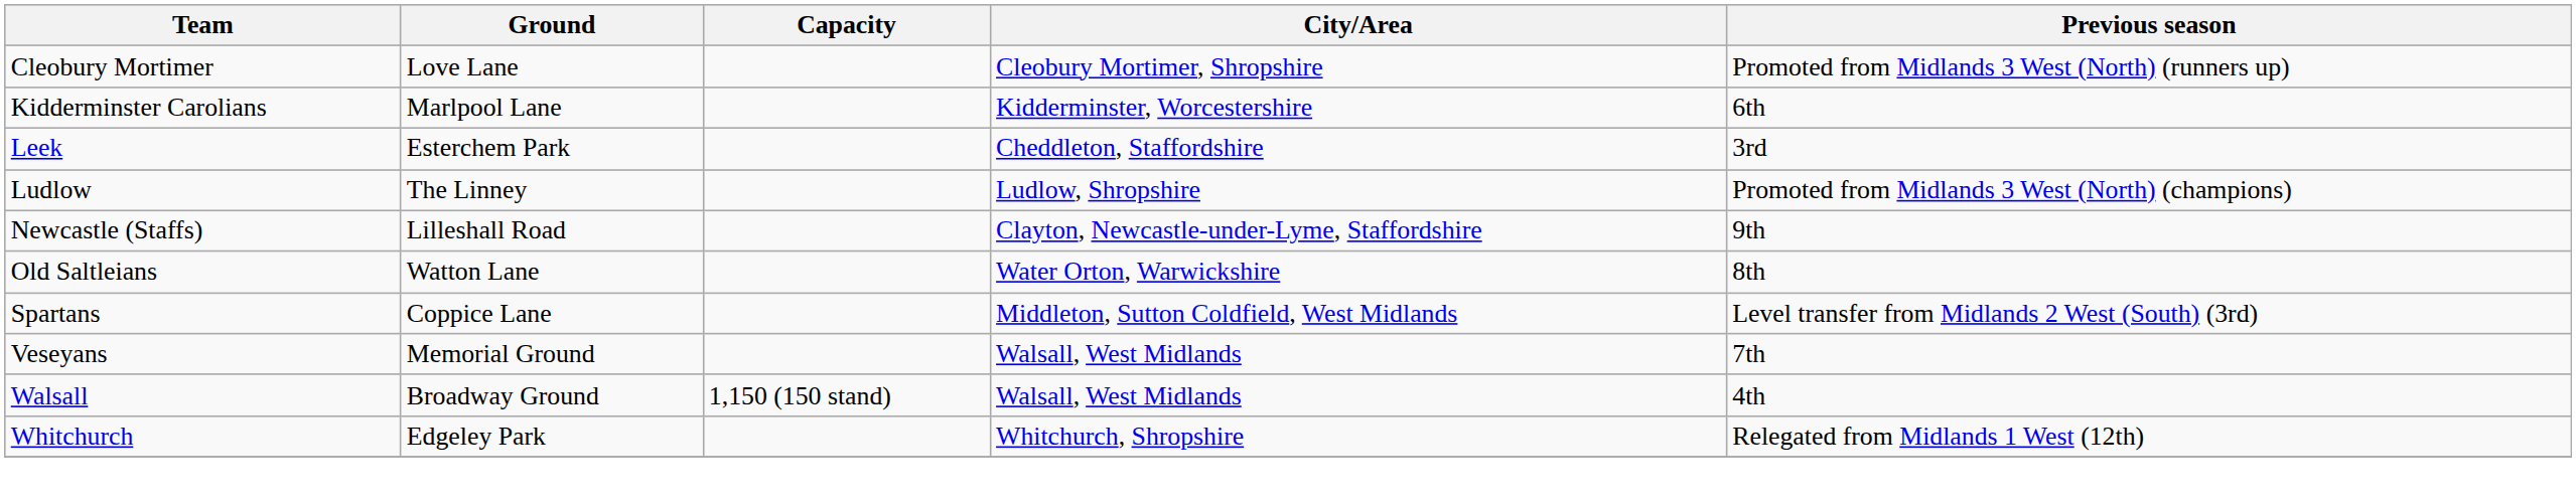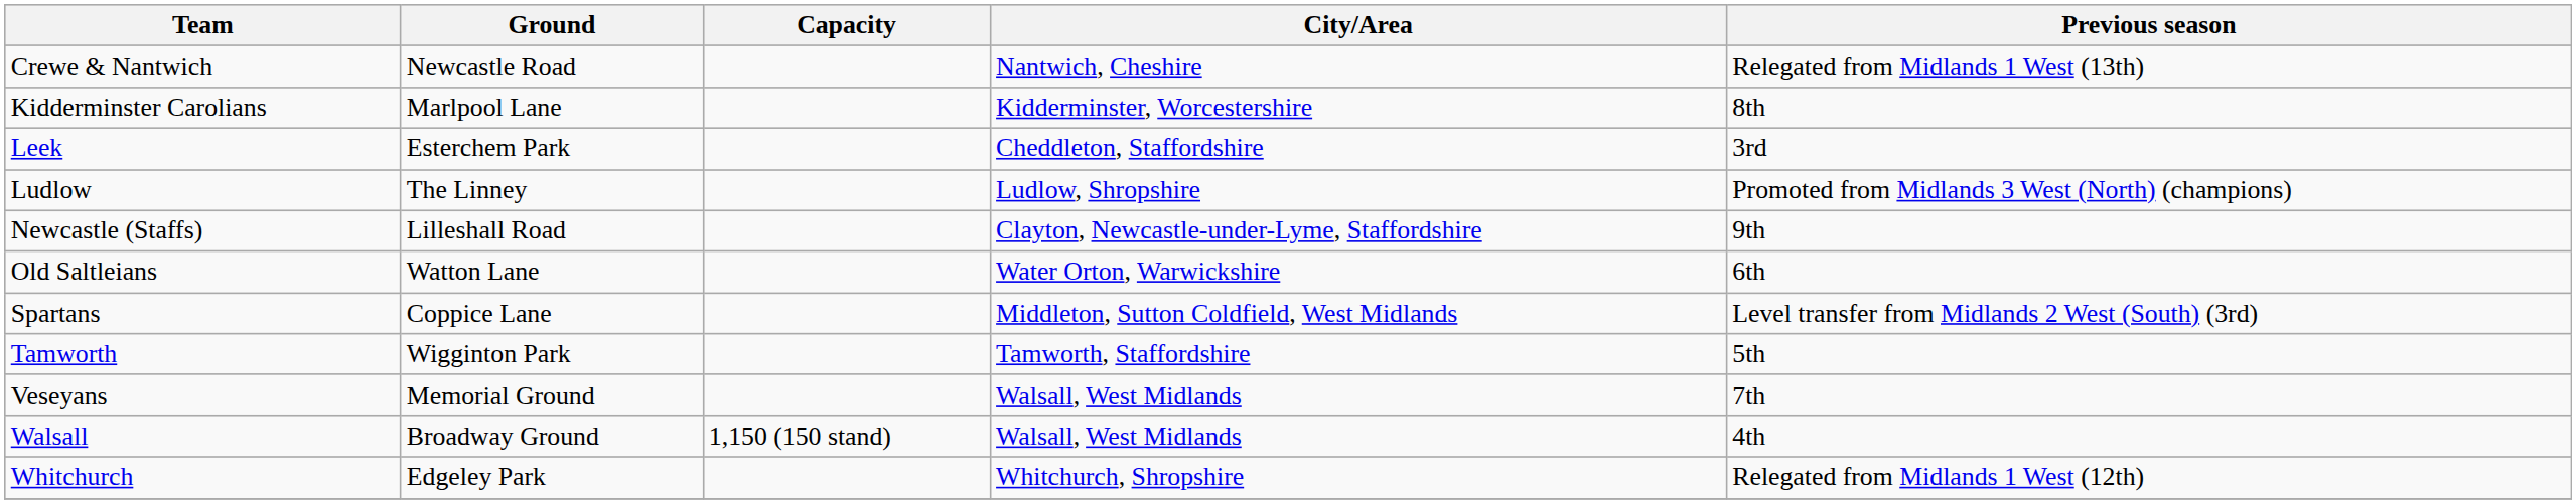- row: Cleobury Mortimer | Love Lane | Cleobury Mortimer, Shropshire | Promoted from Midlands 3 West (North) (runners up)
+ row: Crewe & Nantwich | Newcastle Road | Nantwich, Cheshire | Relegated from Midlands 1 West (13th)
Kidderminster Carolians | Previous season: 6th -> 8th
Old Saltleians | Previous season: 8th -> 6th
+ row: Tamworth | Wigginton Park | Tamworth, Staffordshire | 5th
